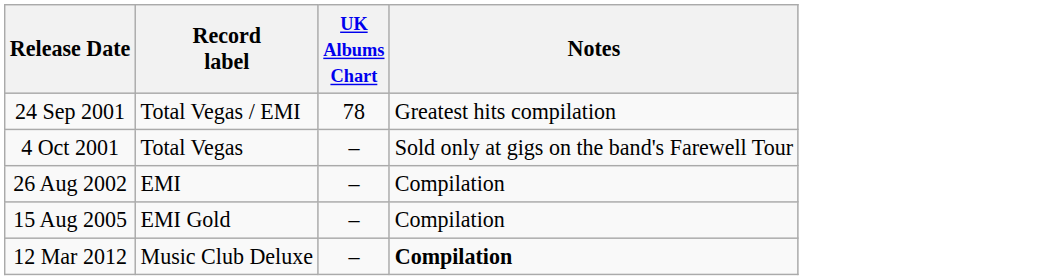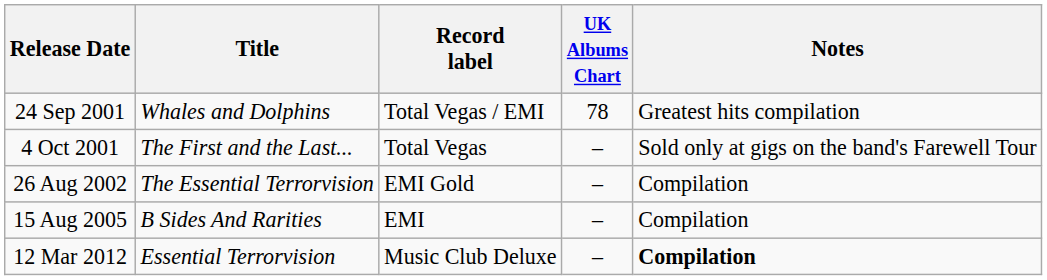+ column: Title | Whales and Dolphins | The First and the Last... | The Essential Terrorvision | B Sides And Rarities | Essential Terrorvision
26 Aug 2002 | Record label: EMI -> EMI Gold
15 Aug 2005 | Record label: EMI Gold -> EMI
